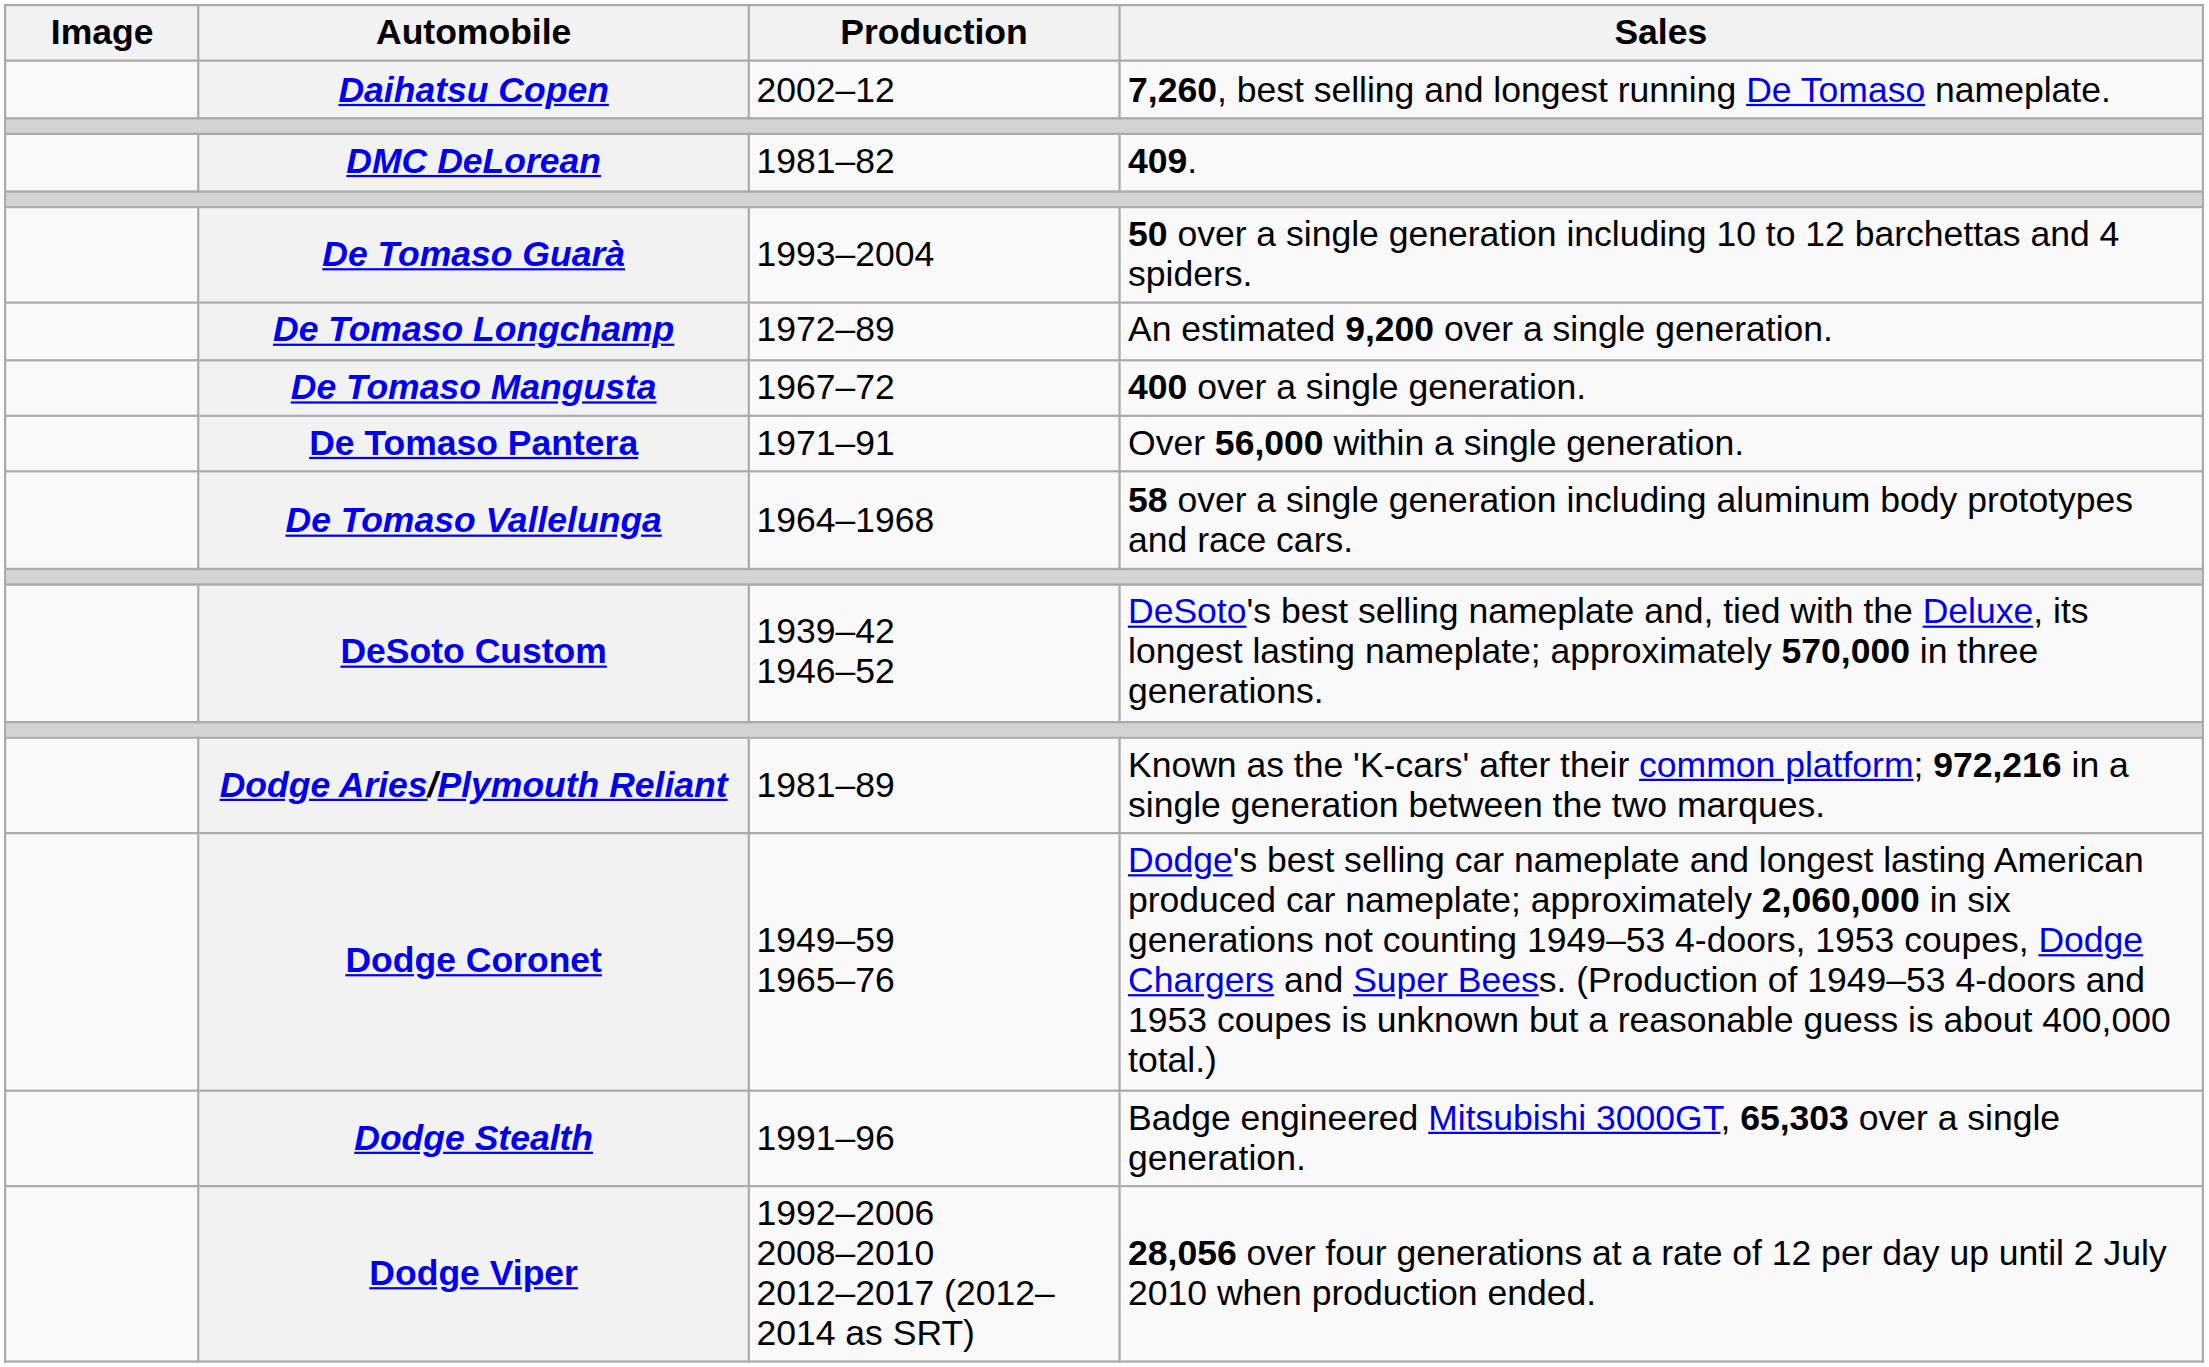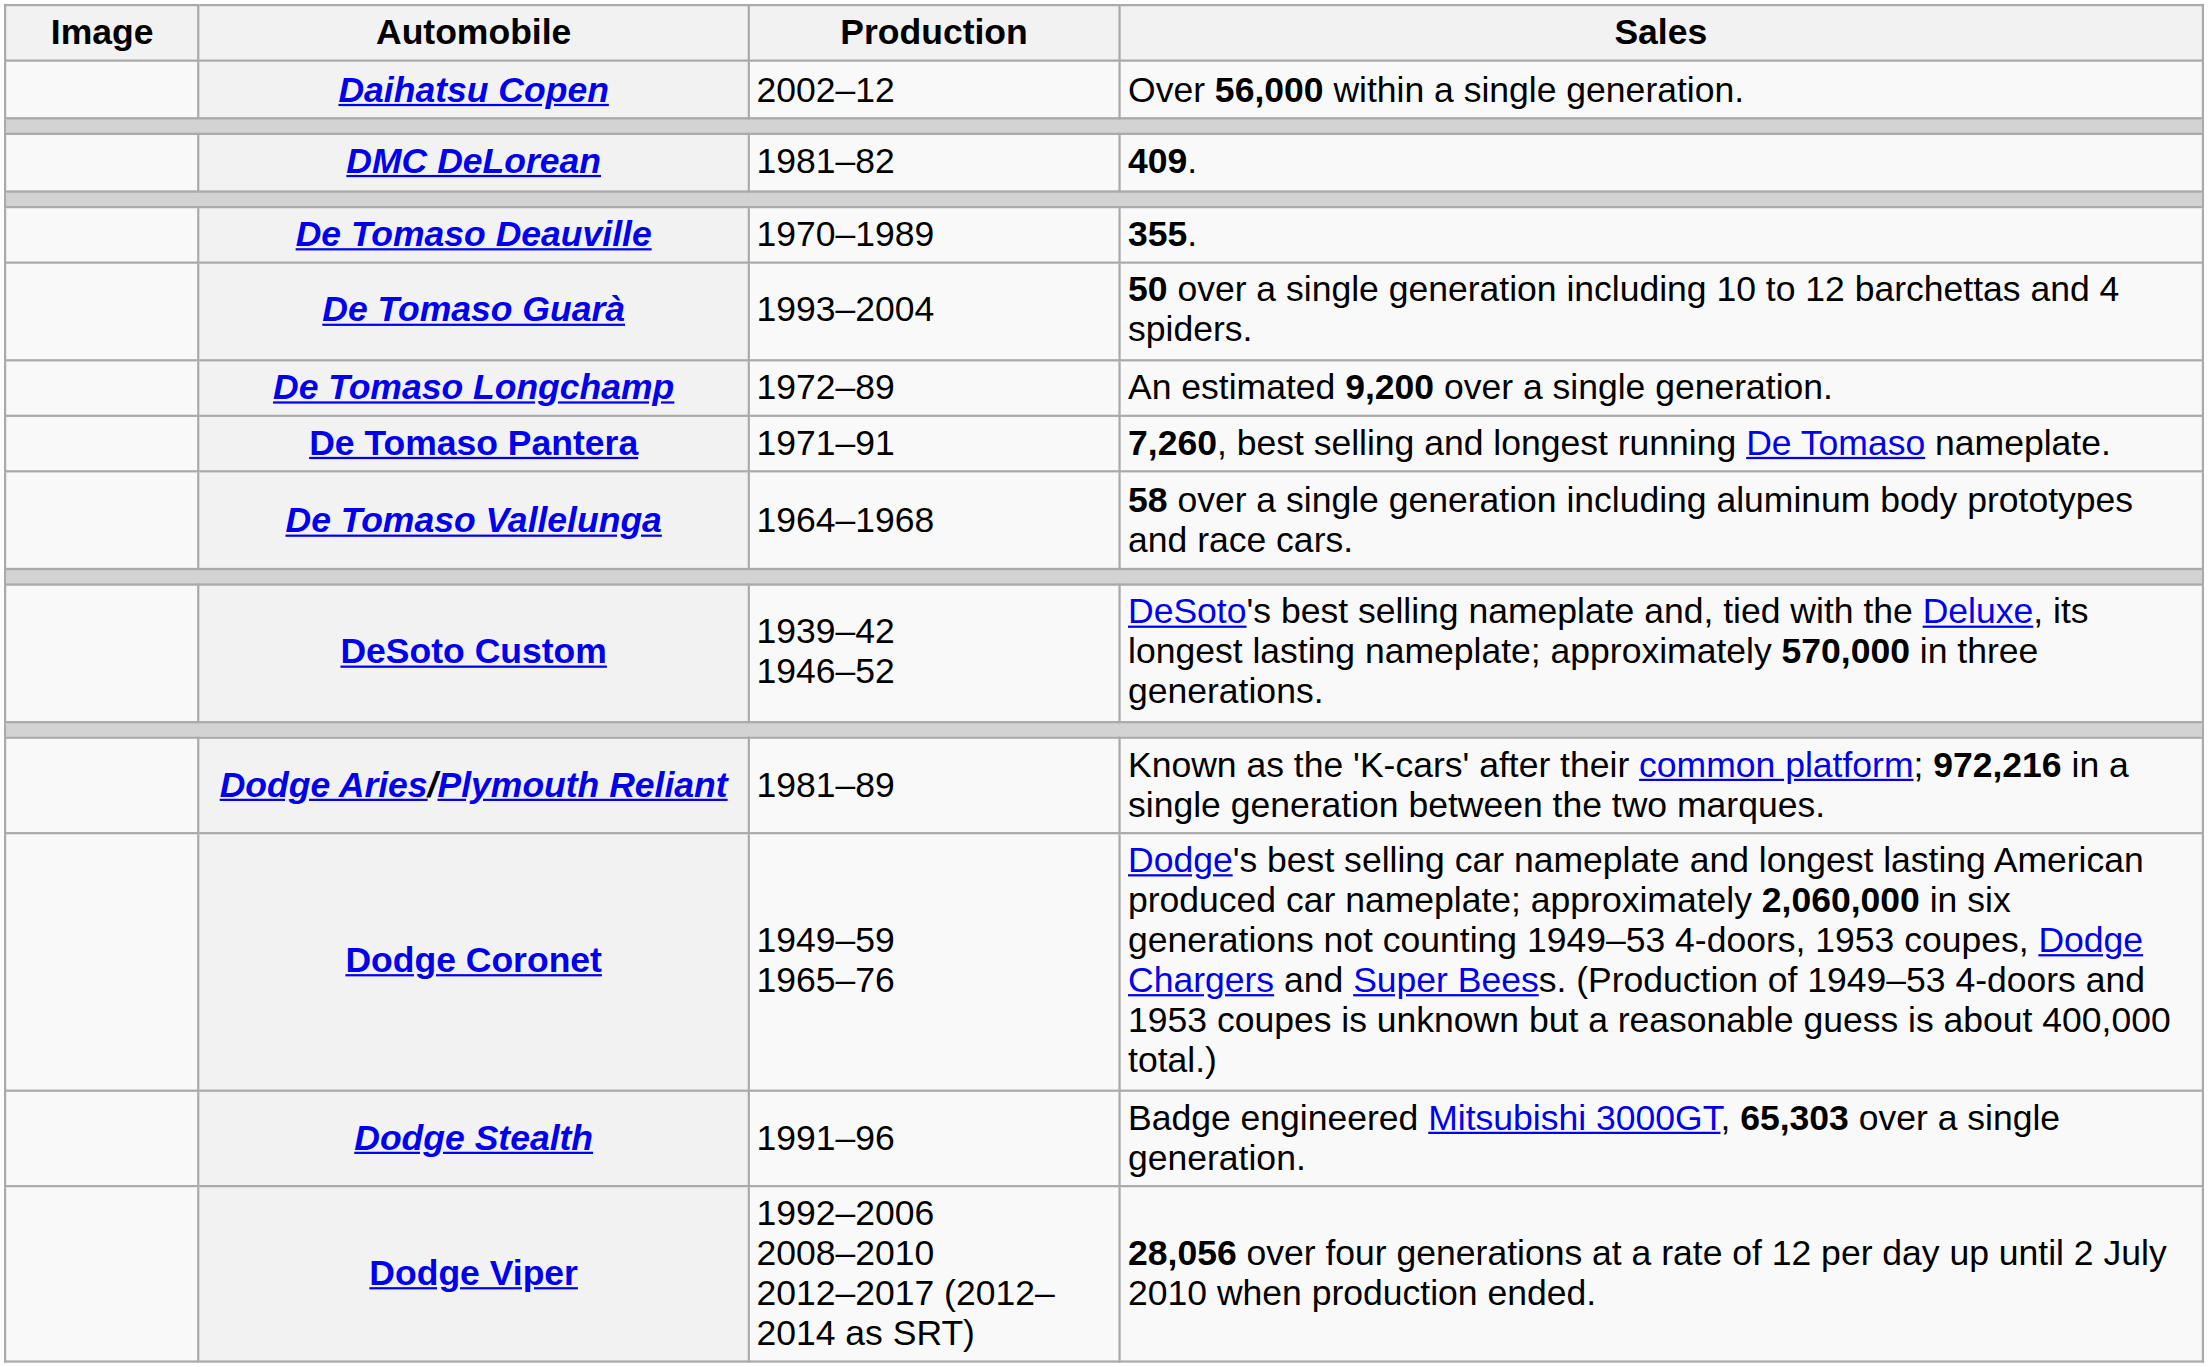Daihatsu Copen | Sales: 7,260, best selling and longest running De Tomaso nameplate. -> Over 56,000 within a single generation.
+ row: De Tomaso Deauville | 1970–1989 | 355.
- row: De Tomaso Mangusta | 1967–72 | 400 over a single generation.
De Tomaso Pantera | Sales: Over 56,000 within a single generation. -> 7,260, best selling and longest running De Tomaso nameplate.
